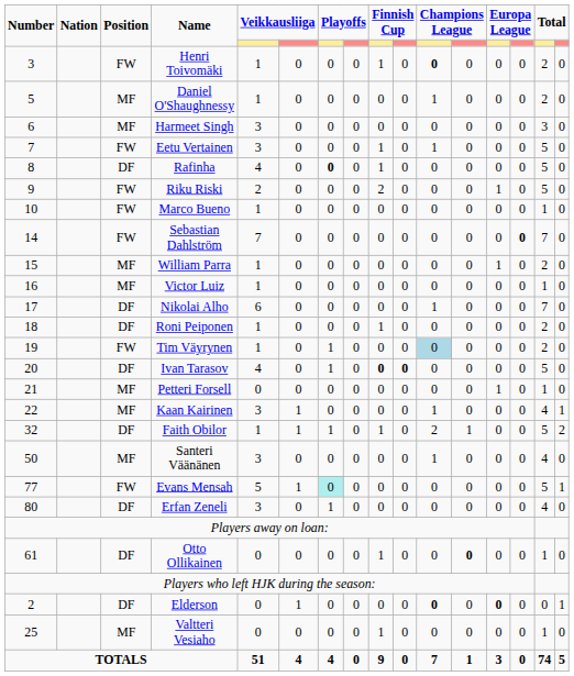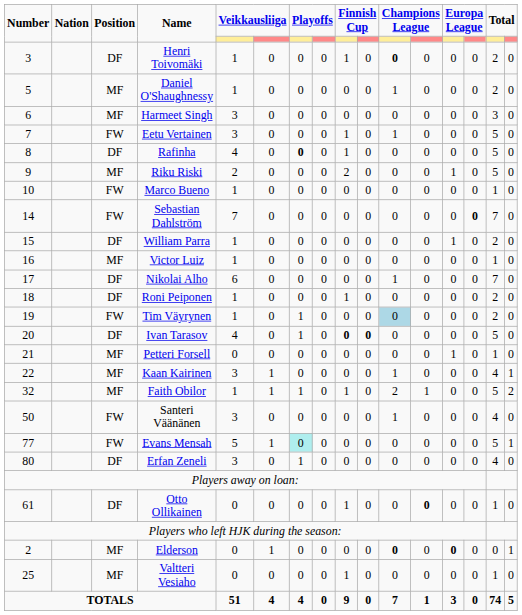Henri Toivomäki | Position: FW -> DF
Riku Riski | Position: FW -> MF
William Parra | Position: MF -> DF
Faith Obilor | Position: DF -> MF
Santeri Väänänen | Position: MF -> FW
Elderson | Position: DF -> MF
